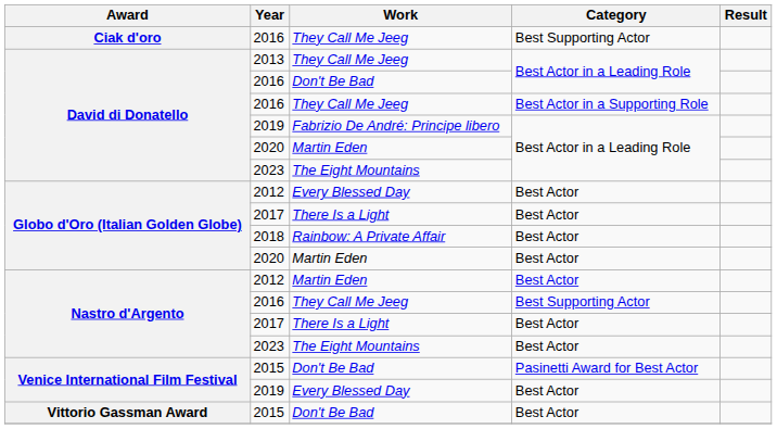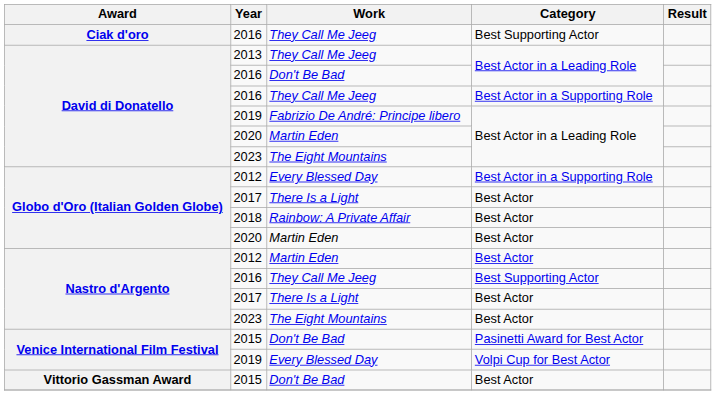Globo d'Oro (Italian Golden Globe) / 2012 | Category: Best Actor -> Best Actor in a Supporting Role
Venice International Film Festival / 2019 | Category: Best Actor -> Volpi Cup for Best Actor
